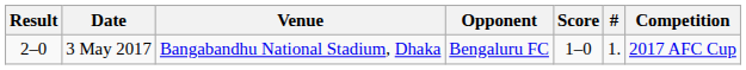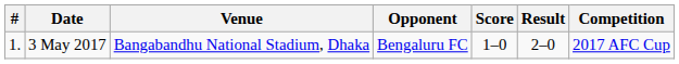columns swapped: # <-> Result
